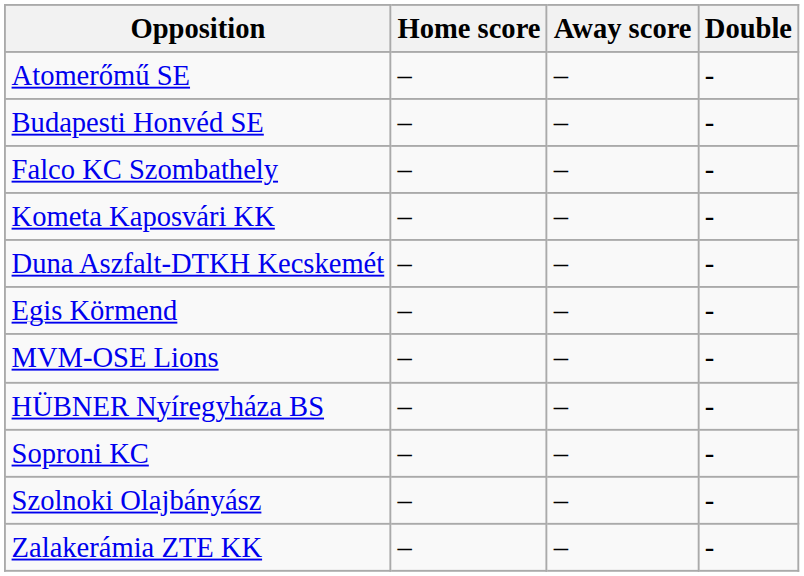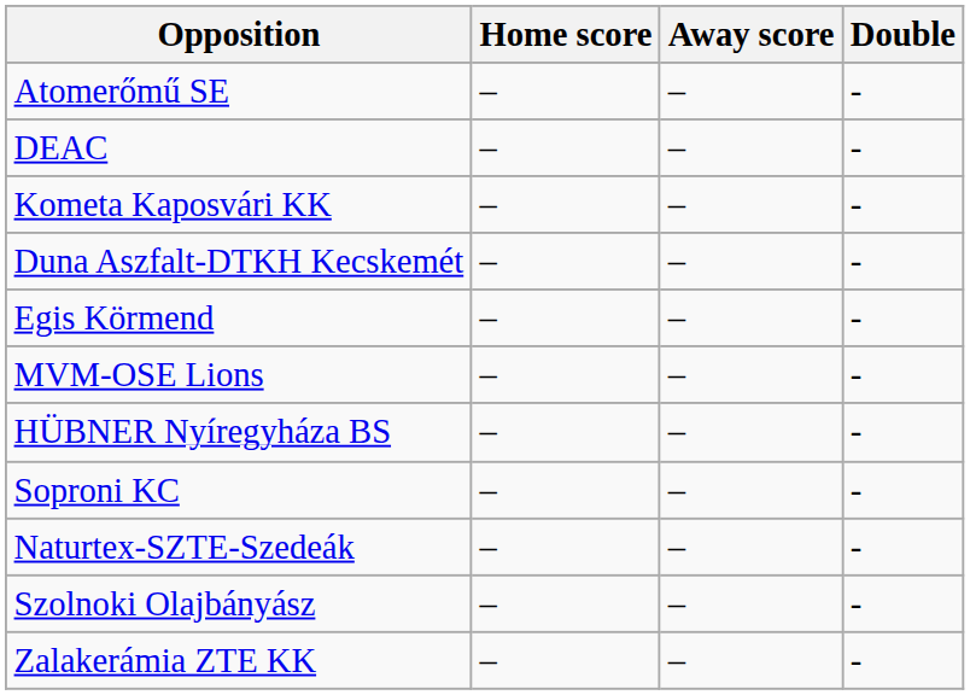- row: Budapesti Honvéd SE | – | – | -
+ row: DEAC | – | – | -
- row: Falco KC Szombathely | – | – | -
+ row: Naturtex-SZTE-Szedeák | – | – | -
